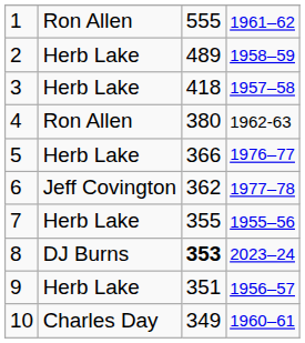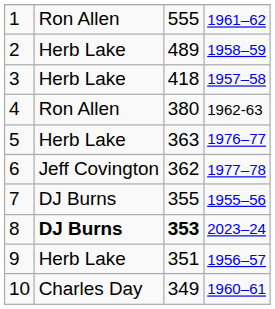5 | column 3: 366 -> 363
7 | column 2: Herb Lake -> DJ Burns
8 | column 2: normal -> bold
